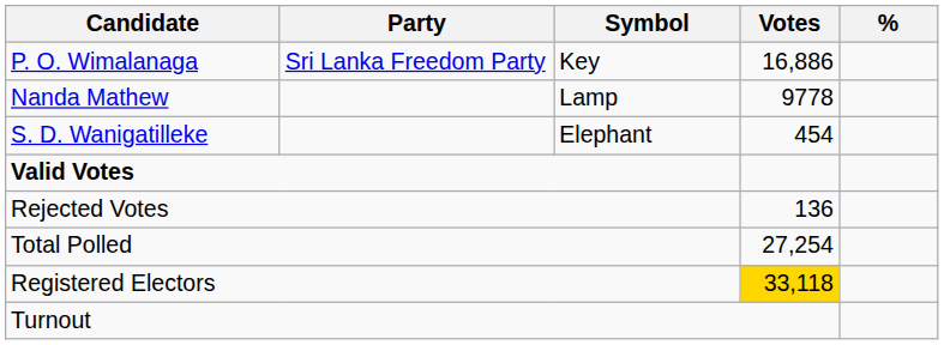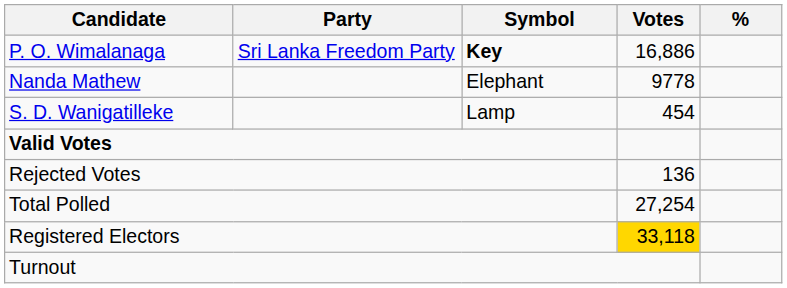P. O. Wimalanaga | Symbol: normal -> bold
Nanda Mathew | Symbol: Lamp -> Elephant
S. D. Wanigatilleke | Symbol: Elephant -> Lamp
